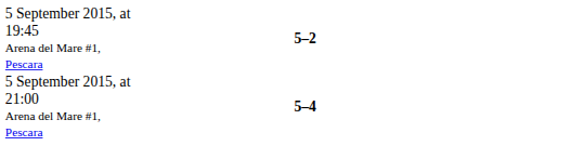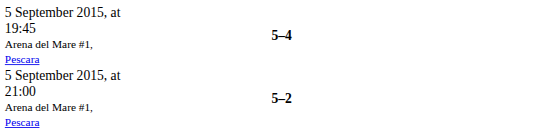5 September 2015, at 19:45 Arena del Mare #1, Pescara | column 3: 5–2 -> 5–4
5 September 2015, at 21:00 Arena del Mare #1, Pescara | column 3: 5–4 -> 5–2
